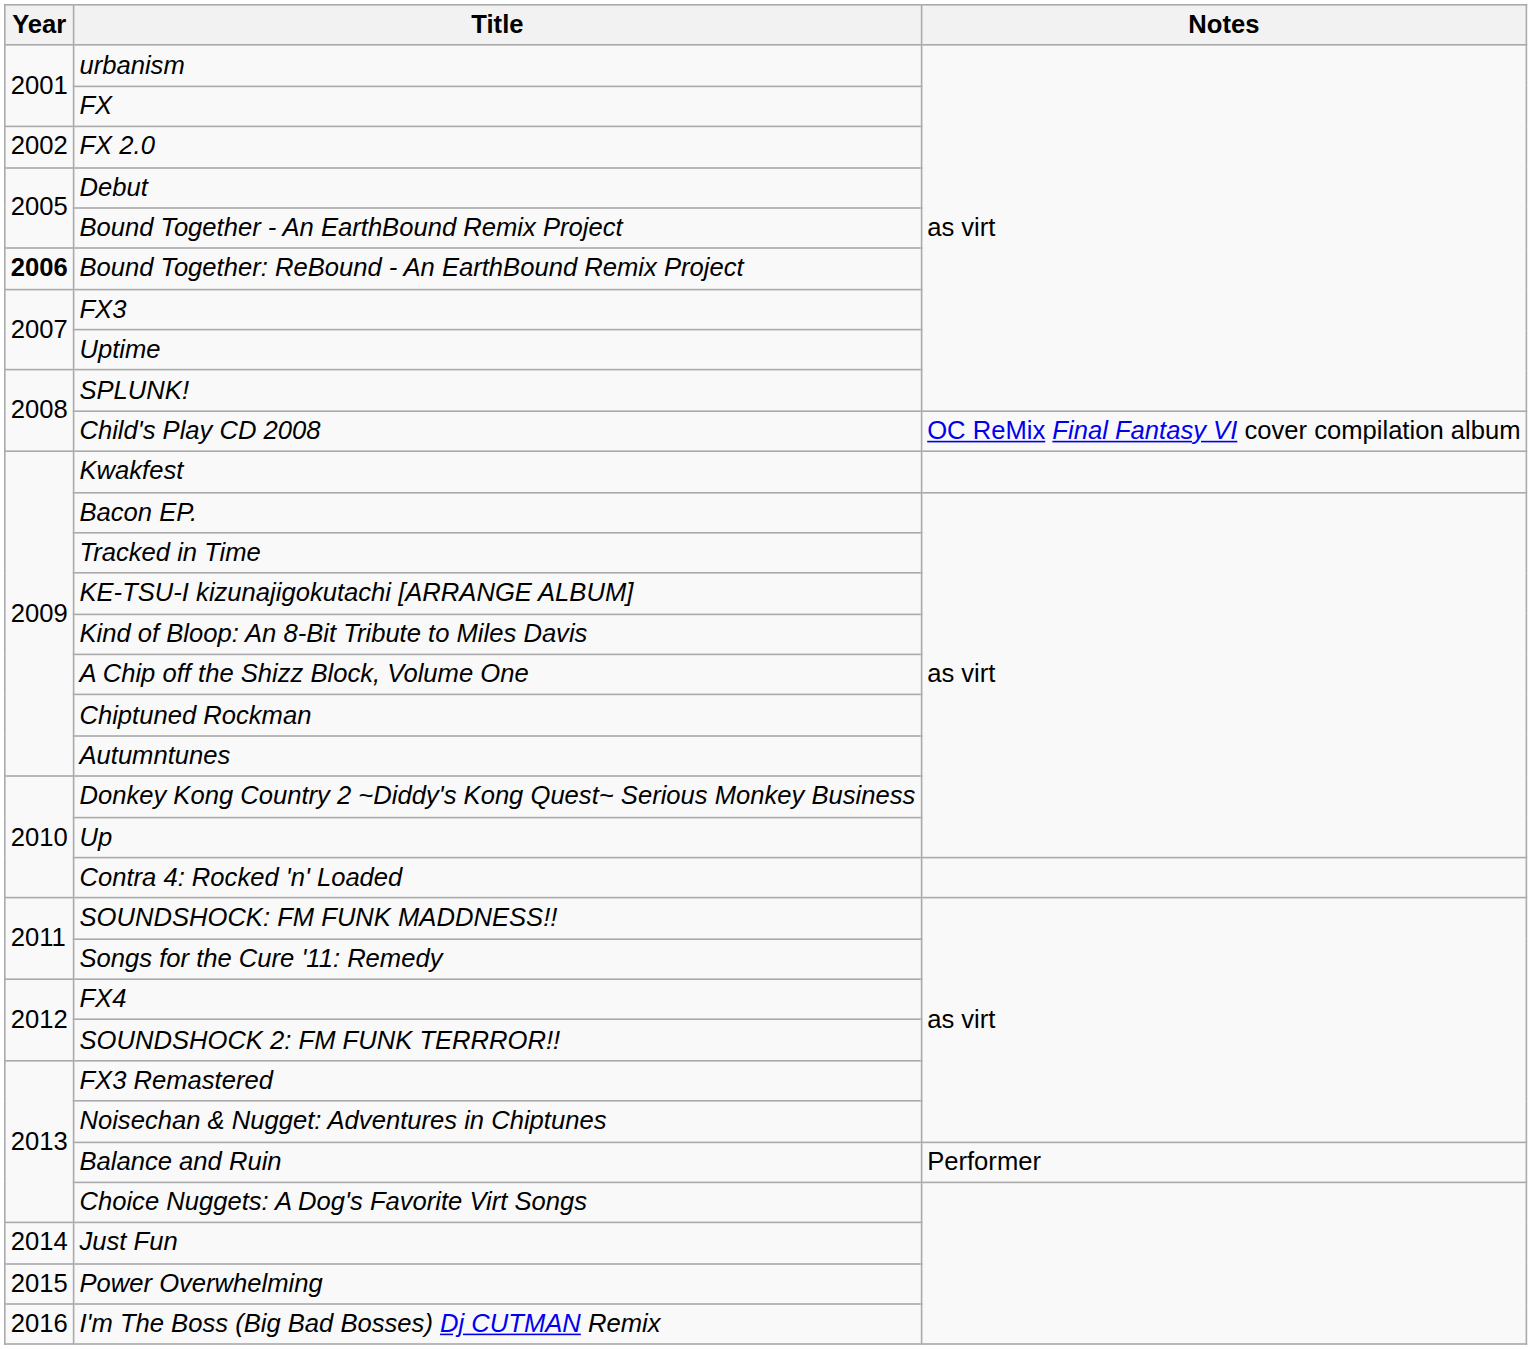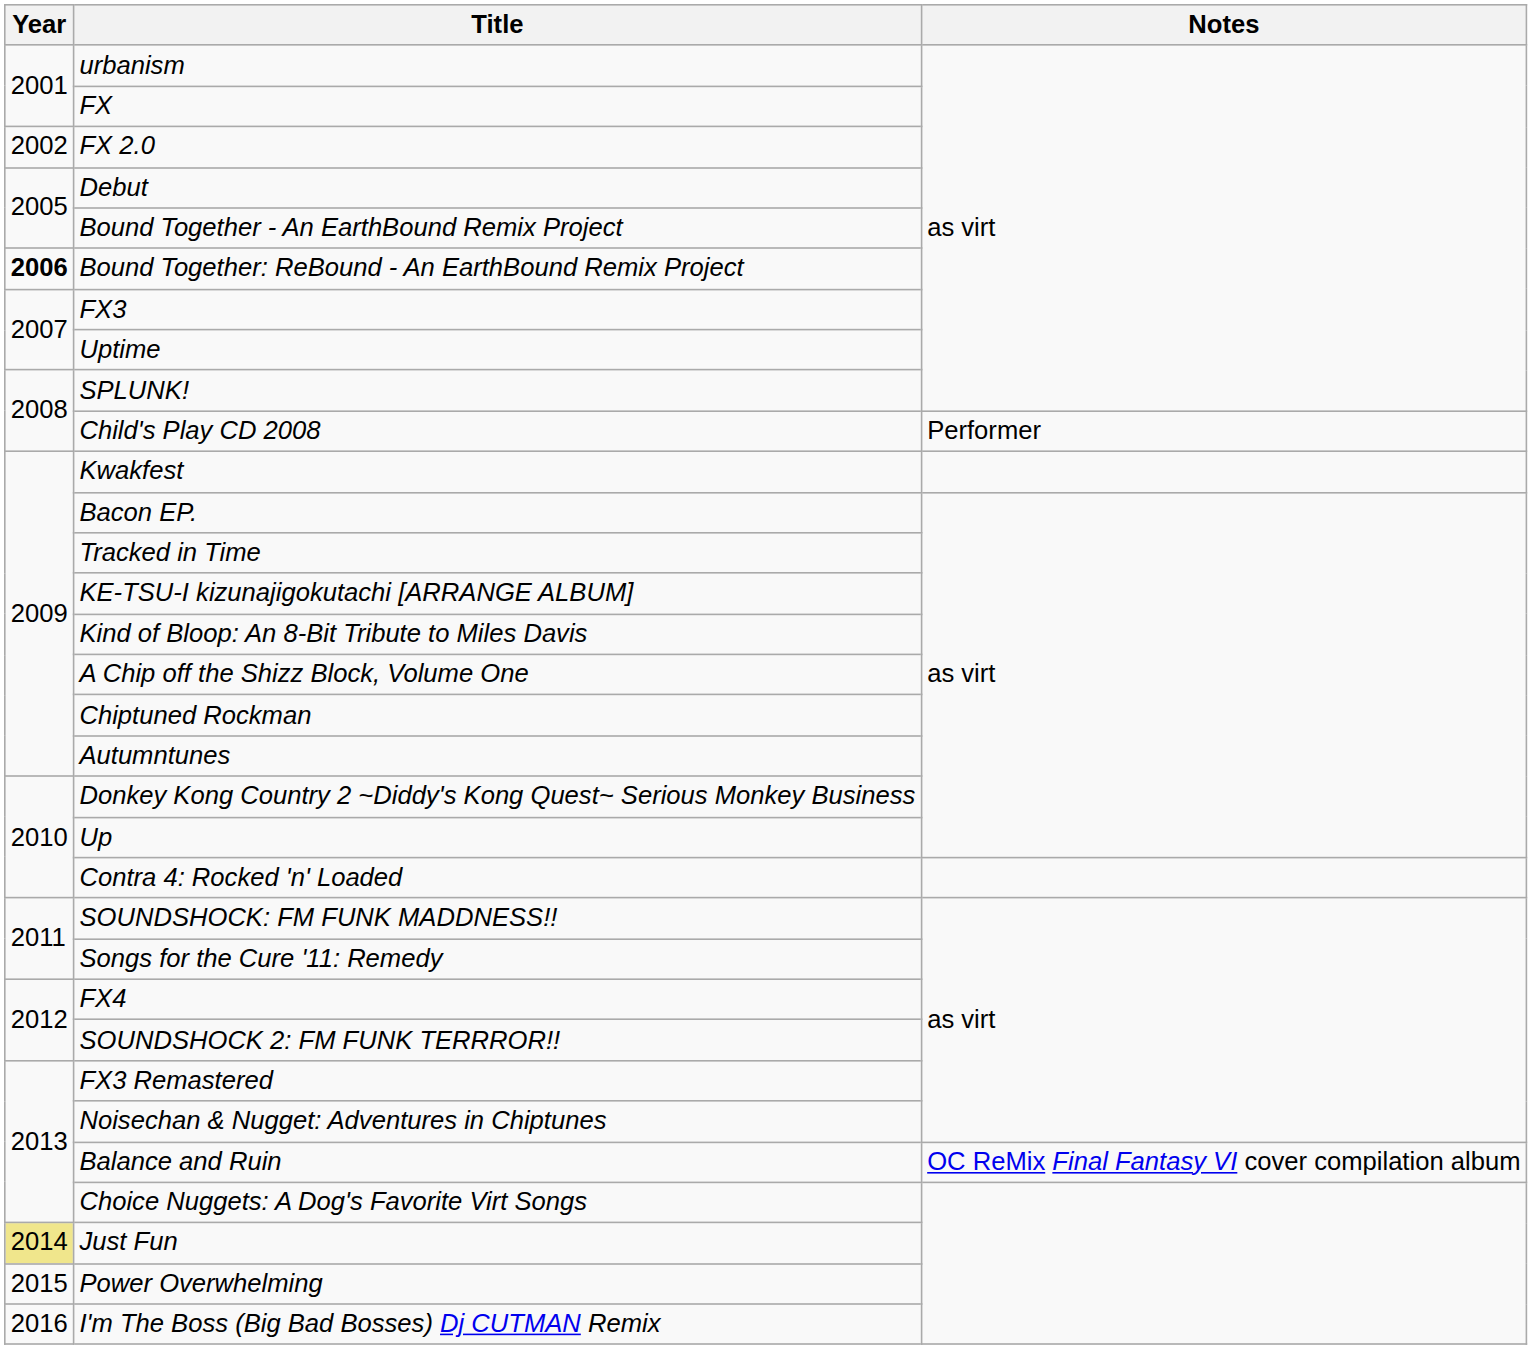Child's Play CD 2008 | Notes: OC ReMix Final Fantasy VI cover compilation album -> Performer
Balance and Ruin | Notes: Performer -> OC ReMix Final Fantasy VI cover compilation album
Just Fun | Year: no background -> khaki background
